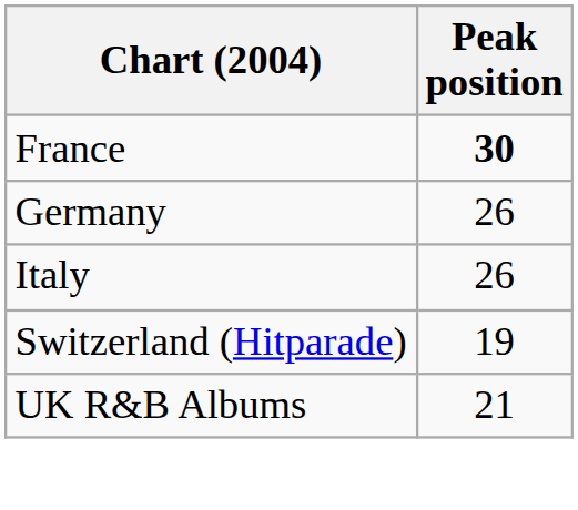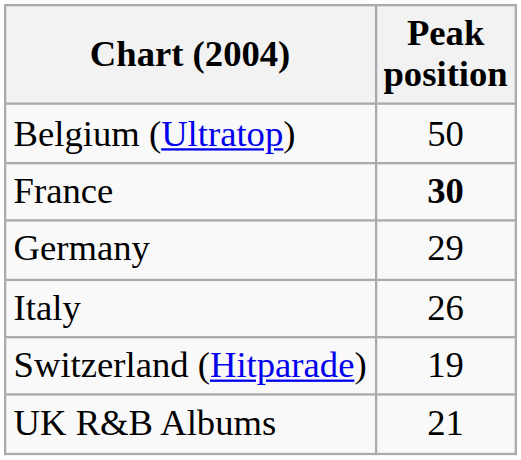+ row: Belgium (Ultratop) | 50
Germany | Peak position: 26 -> 29
